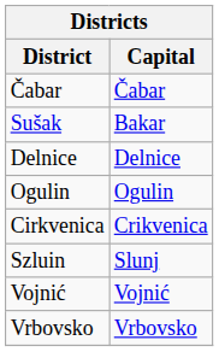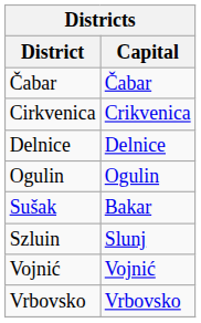rows swapped: Cirkvenica <-> Sušak
